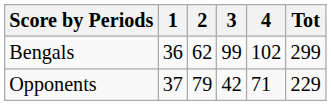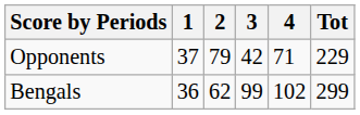rows swapped: Bengals <-> Opponents
